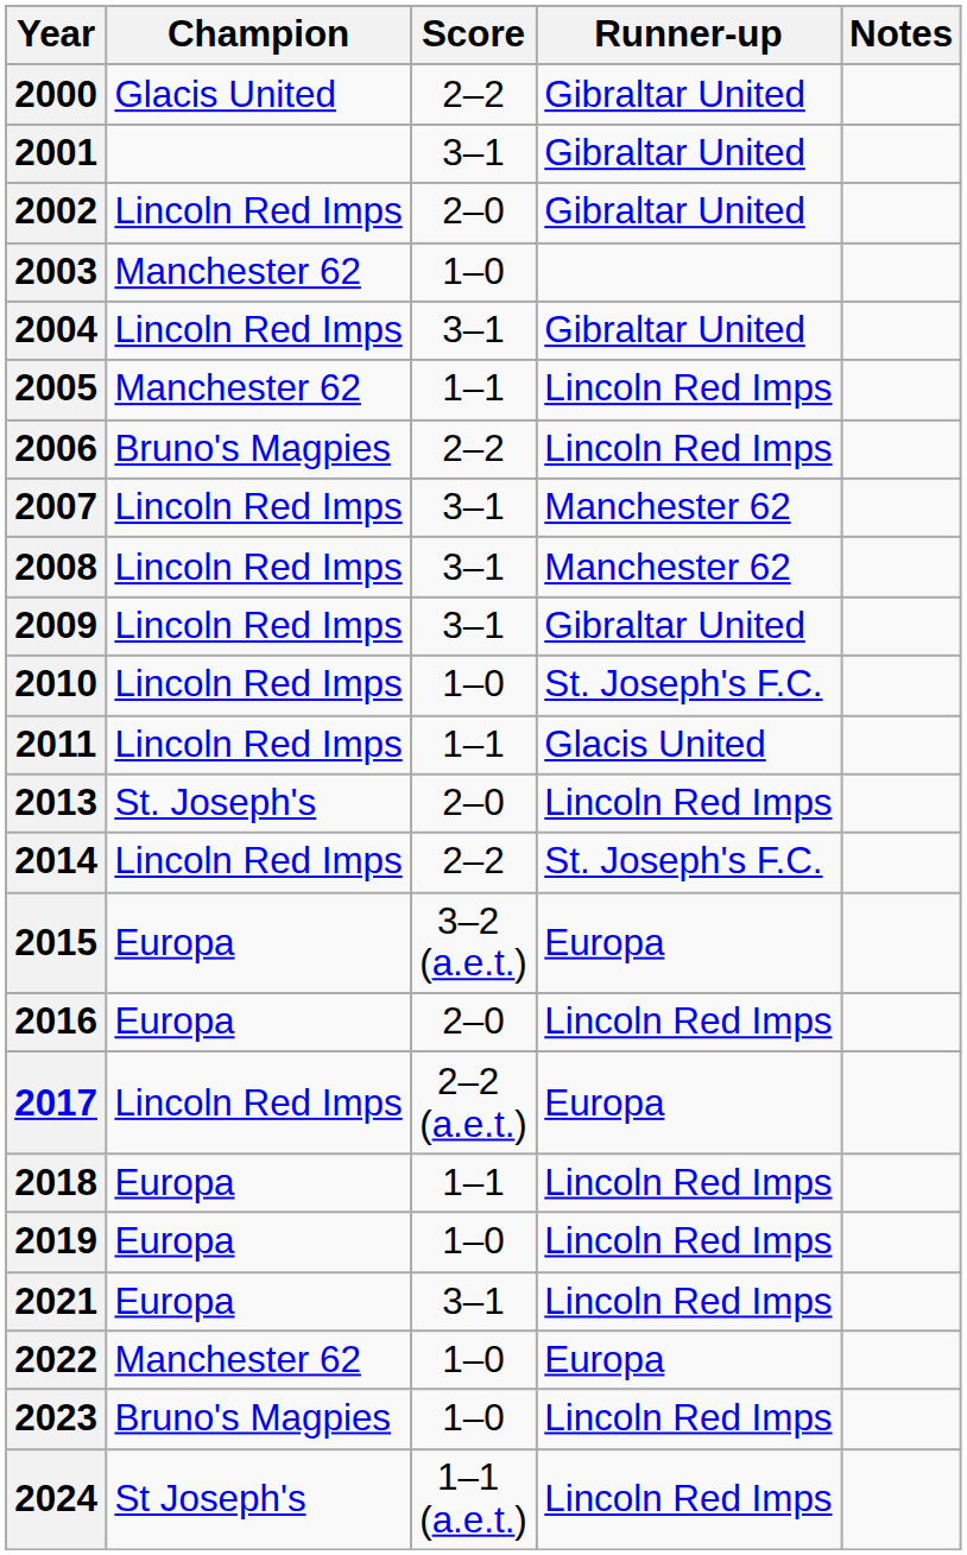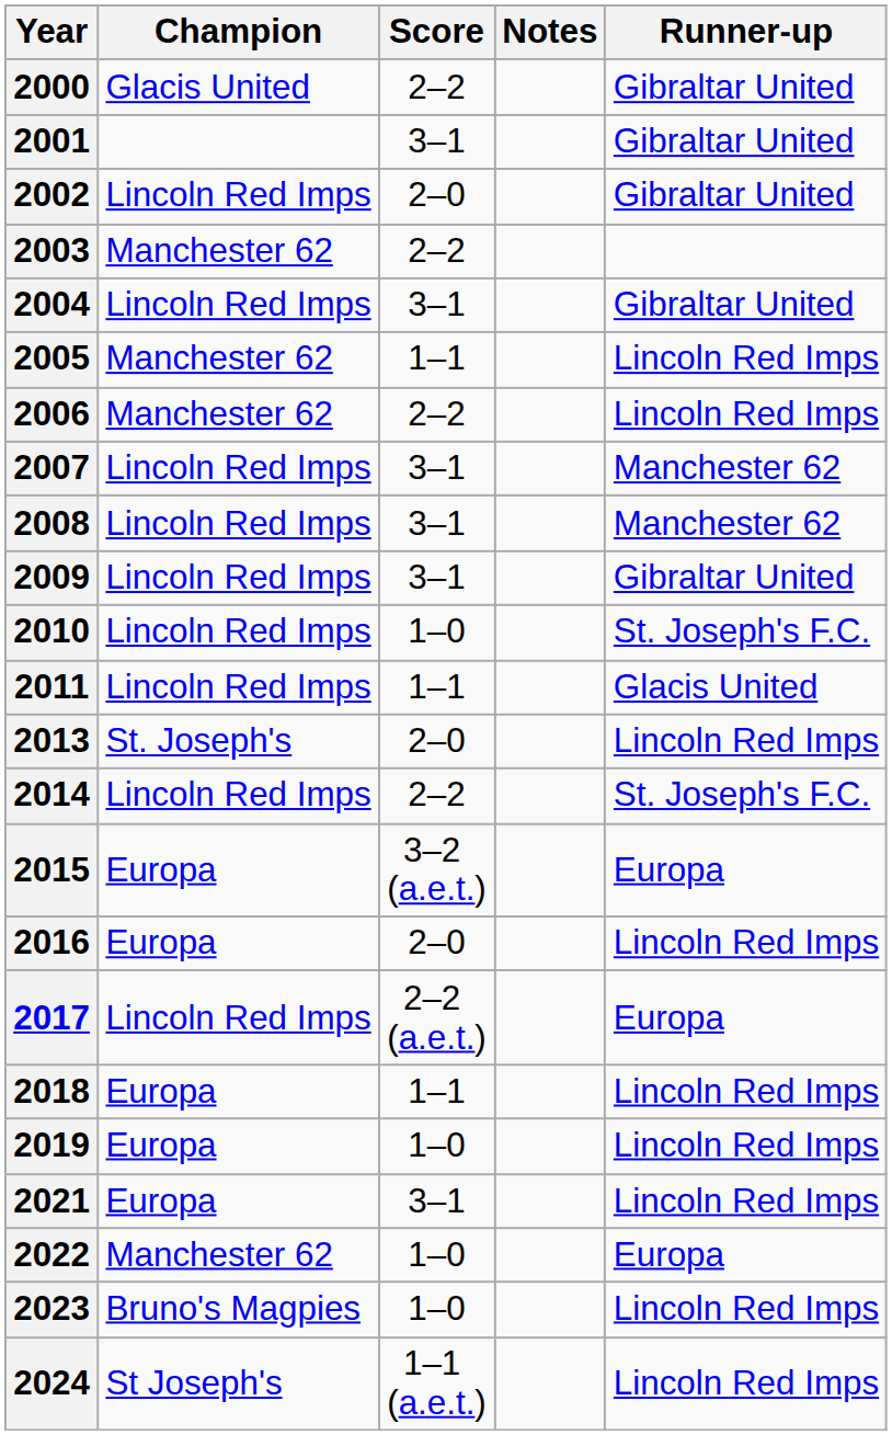columns swapped: Runner-up <-> Notes
2003 | Score: 1–0 -> 2–2
2006 | Champion: Bruno's Magpies -> Manchester 62
